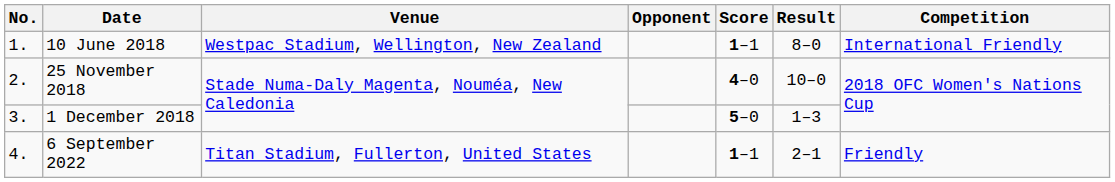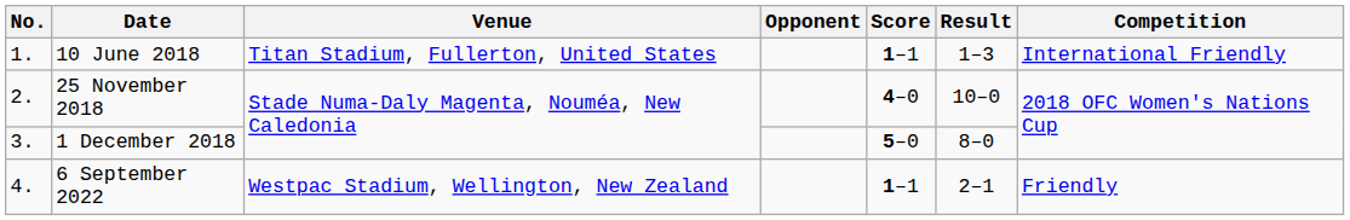10 June 2018 | Venue: Westpac Stadium, Wellington, New Zealand -> Titan Stadium, Fullerton, United States
10 June 2018 | Result: 8–0 -> 1–3
1 December 2018 | Result: 1–3 -> 8–0
6 September 2022 | Venue: Titan Stadium, Fullerton, United States -> Westpac Stadium, Wellington, New Zealand
